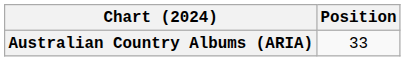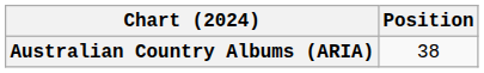Australian Country Albums (ARIA) | Position: 33 -> 38
